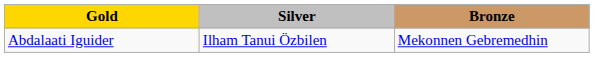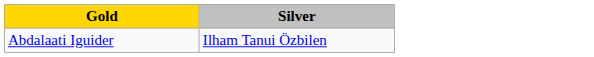- column: Bronze | Mekonnen Gebremedhin
